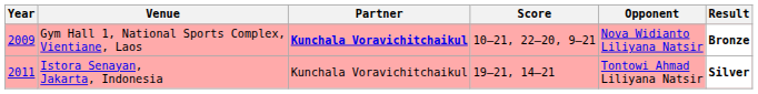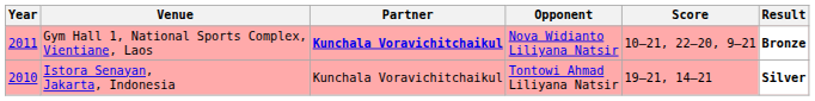columns swapped: Opponent <-> Score
Gym Hall 1, National Sports Complex, Vientiane, Laos | Year: 2009 -> 2011
Istora Senayan, Jakarta, Indonesia | Year: 2011 -> 2010
